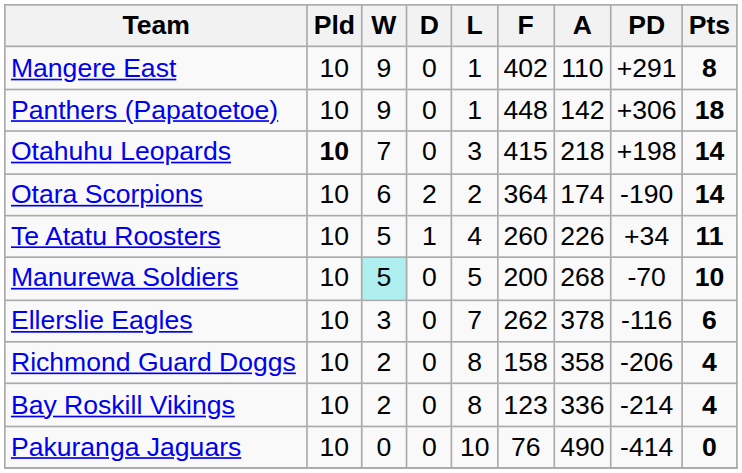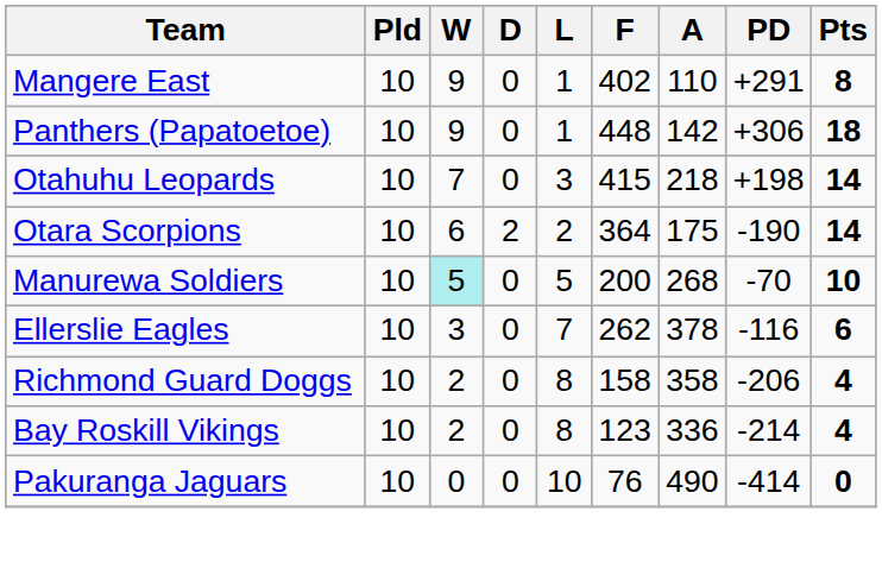Otahuhu Leopards | Pld: bold -> normal
Otara Scorpions | A: 174 -> 175
- row: Te Atatu Roosters | 10 | 5 | 1 | 4 | 260 | 226 | +34 | 11
